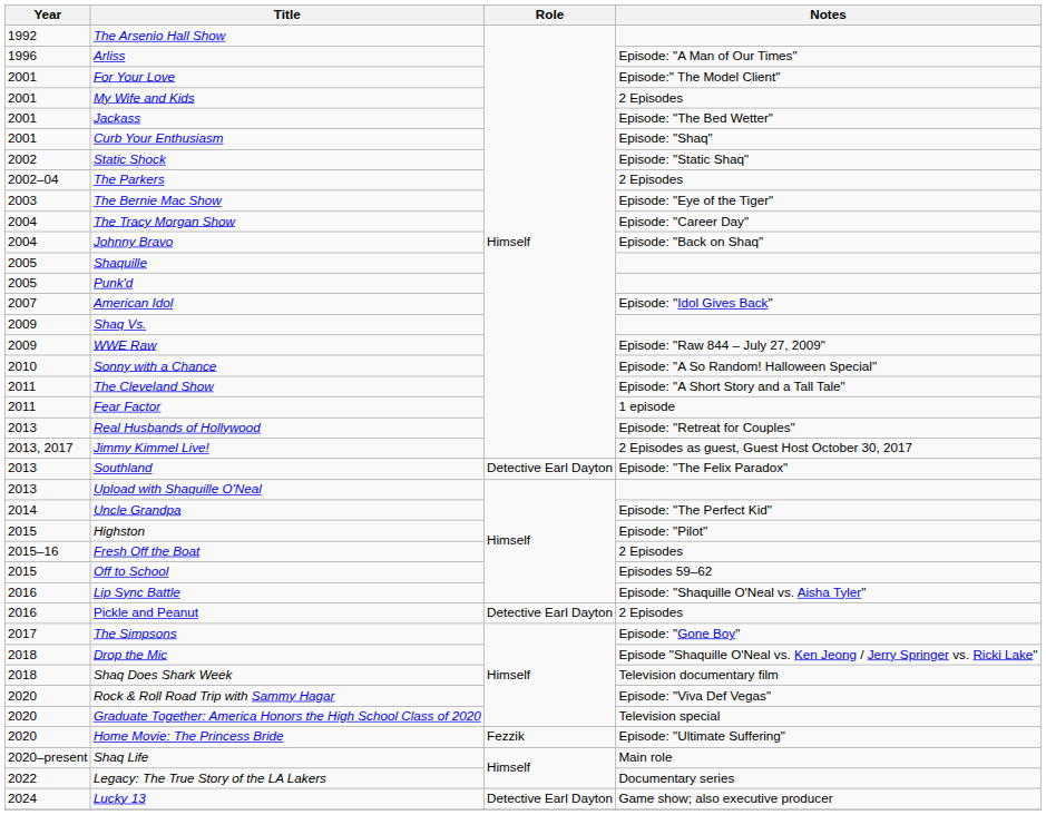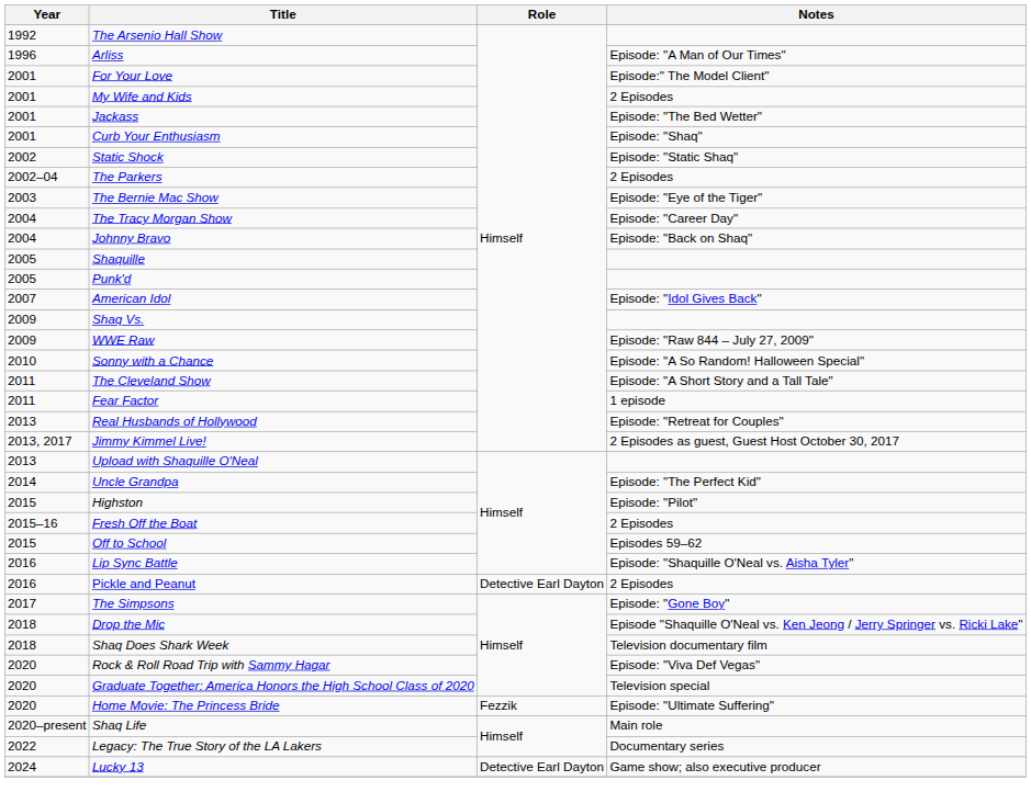- row: 2013 | Southland | Detective Earl Dayton | Episode: "The Felix Paradox"
